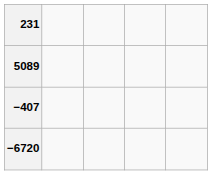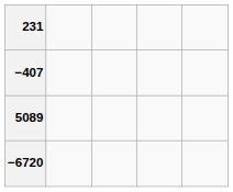rows swapped: 5089 <-> −407
